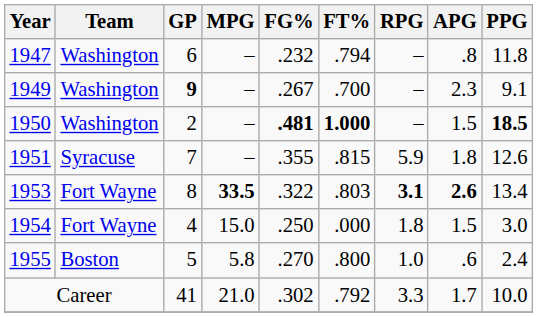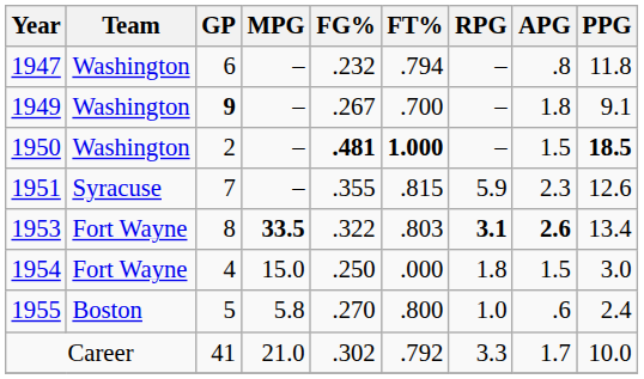1949 | APG: 2.3 -> 1.8
1951 | APG: 1.8 -> 2.3
